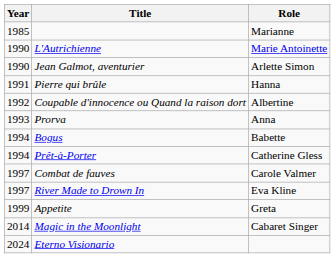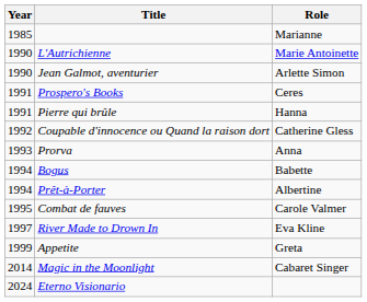+ row: 1991 | Prospero's Books | Ceres
Coupable d'innocence ou Quand la raison dort | Role: Albertine -> Catherine Gless
Prêt-à-Porter | Role: Catherine Gless -> Albertine
Combat de fauves | Year: 1997 -> 1995
